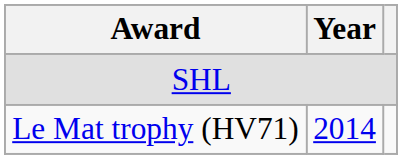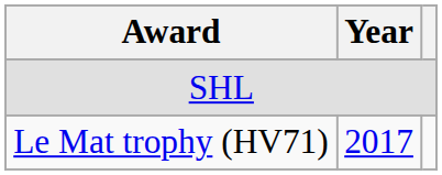Le Mat trophy (HV71) | Year: 2014 -> 2017
